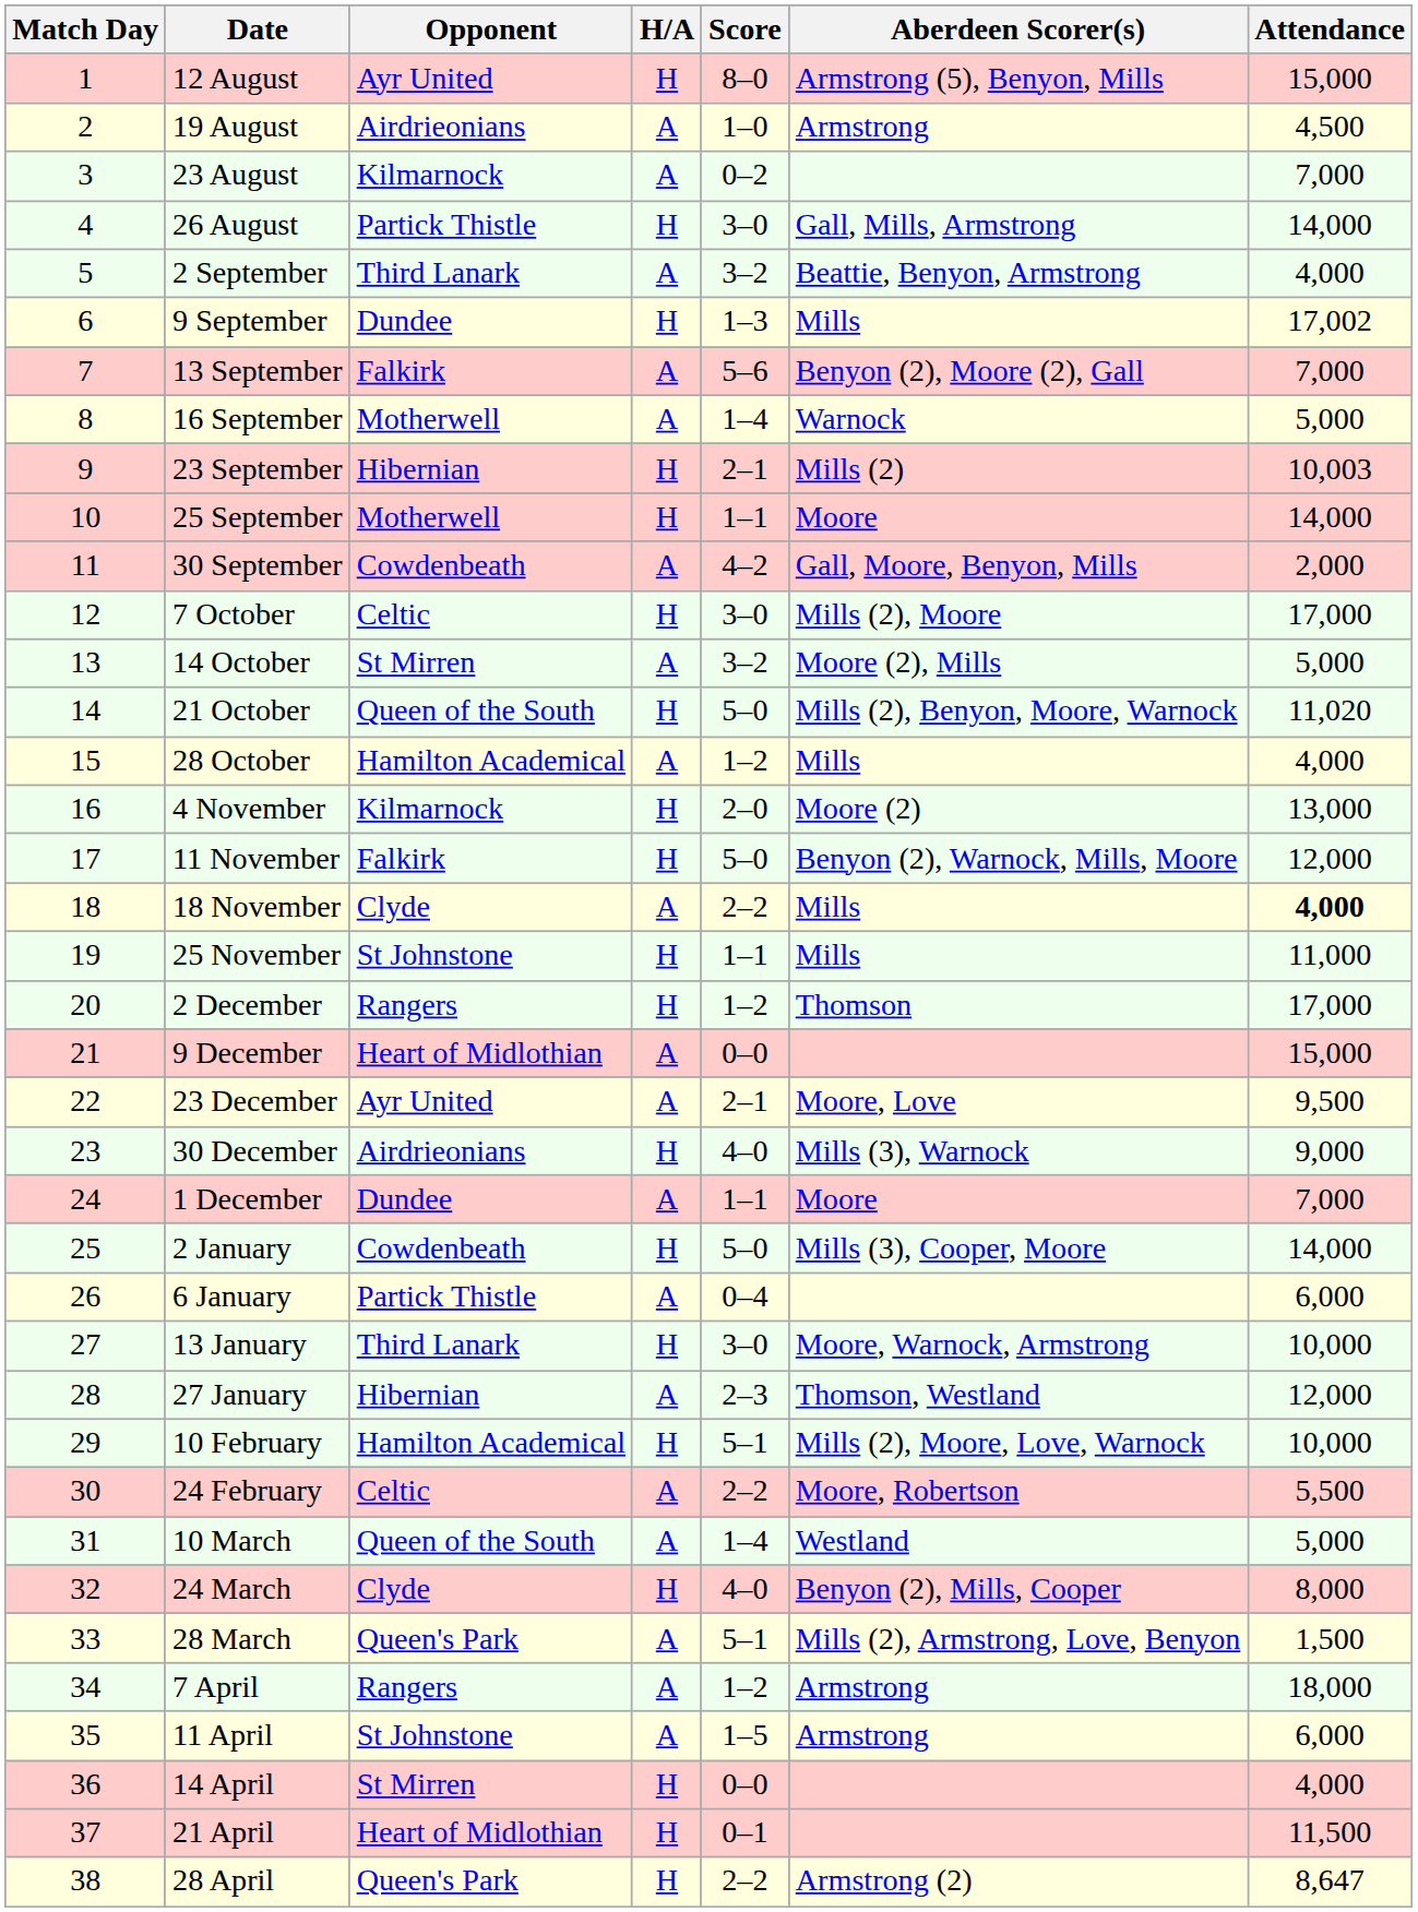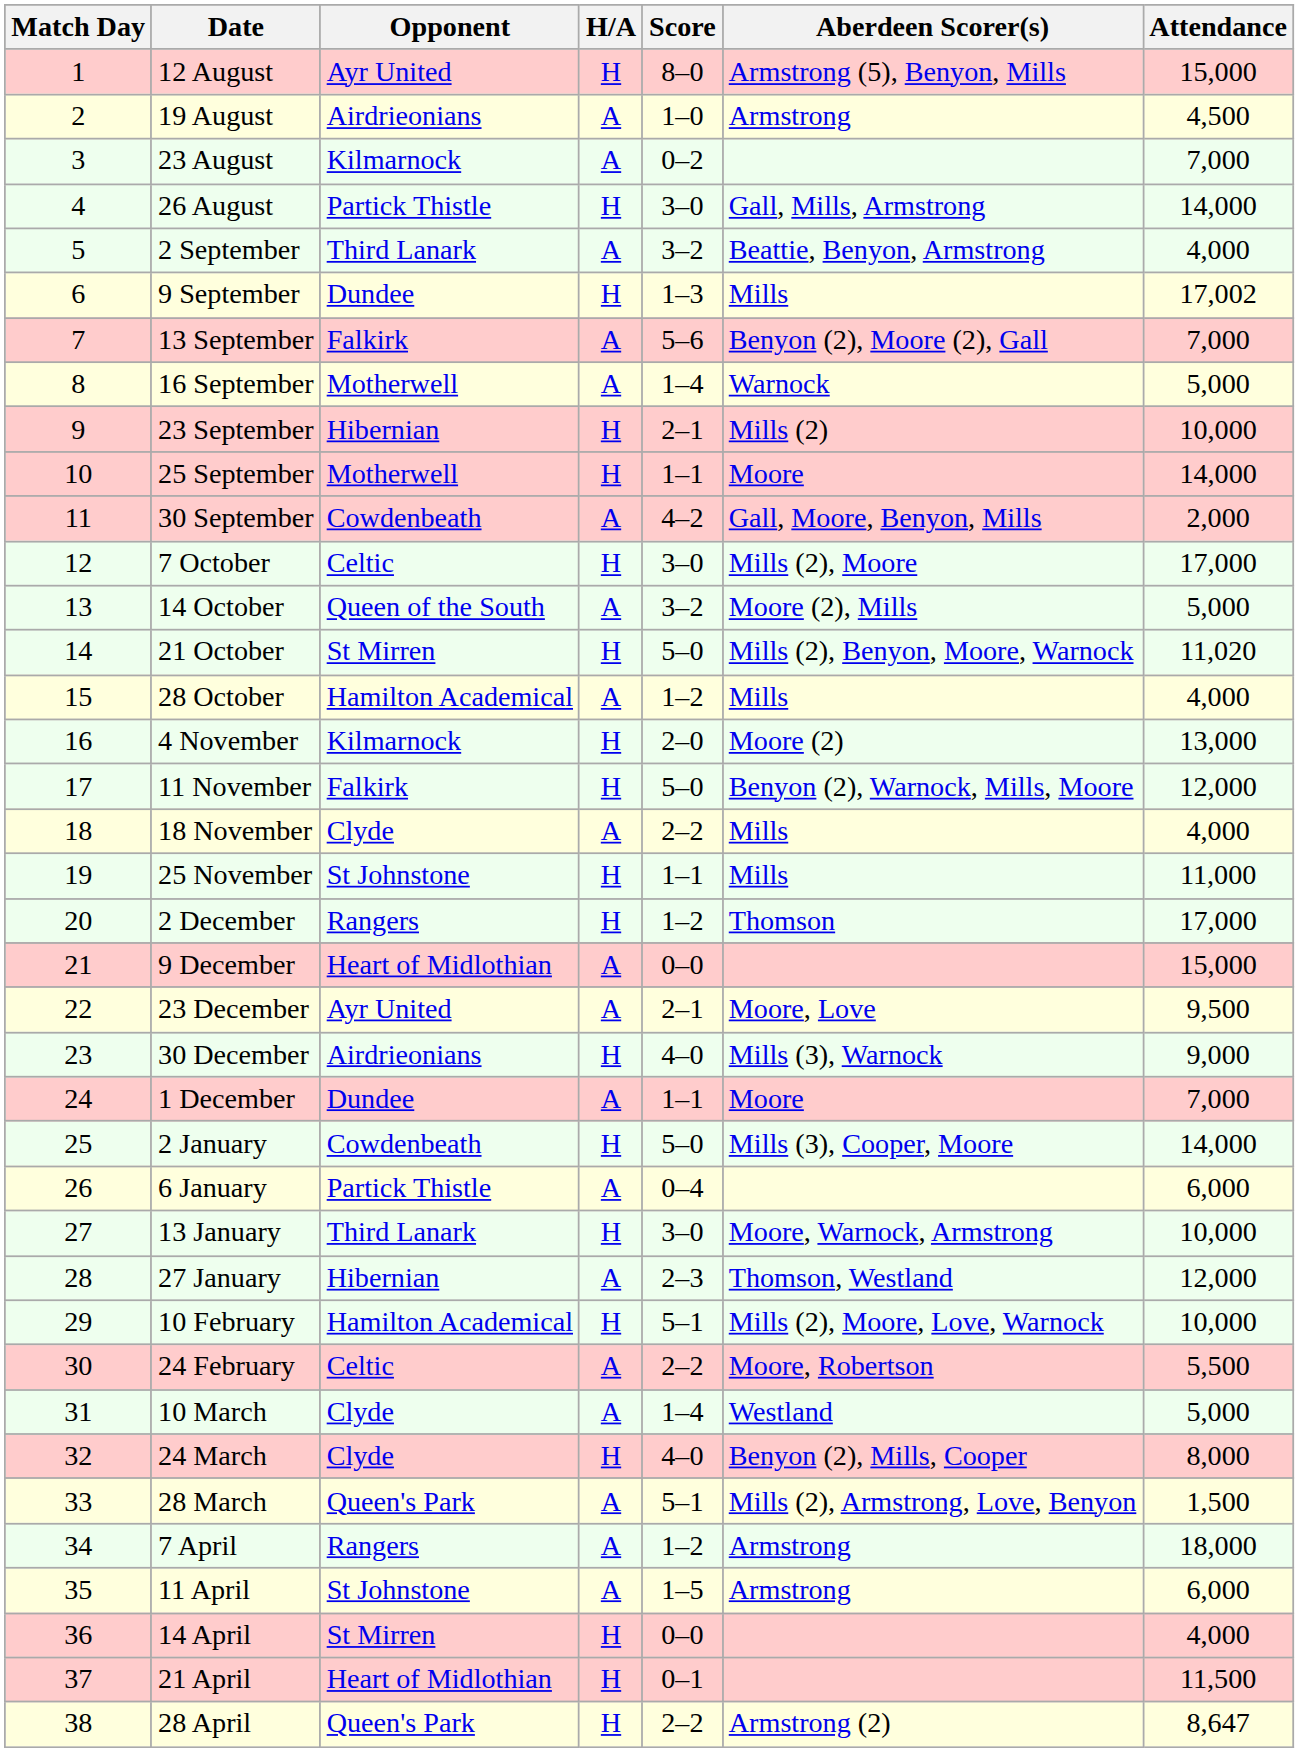23 September | Attendance: 10,003 -> 10,000
14 October | Opponent: St Mirren -> Queen of the South
21 October | Opponent: Queen of the South -> St Mirren
18 November | Attendance: bold -> normal
10 March | Opponent: Queen of the South -> Clyde
